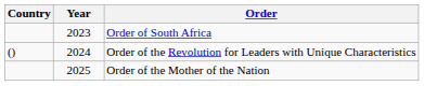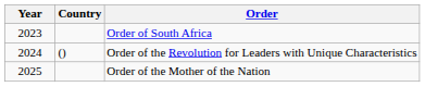columns swapped: Year <-> Country
